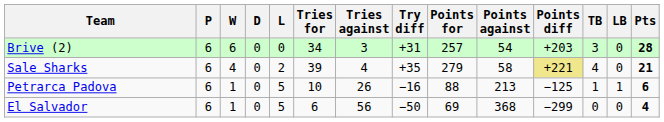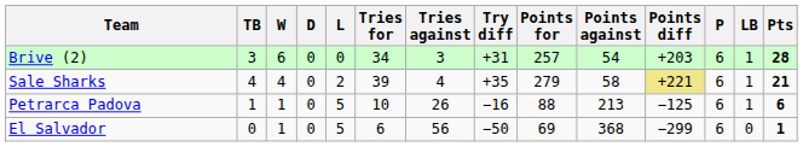columns swapped: P <-> TB
Brive (2) | LB: 0 -> 1
Sale Sharks | LB: 0 -> 1
El Salvador | Pts: 4 -> 1
